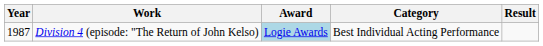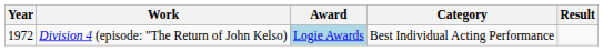Division 4 (episode: "The Return of John Kelso) | Year: 1987 -> 1972
